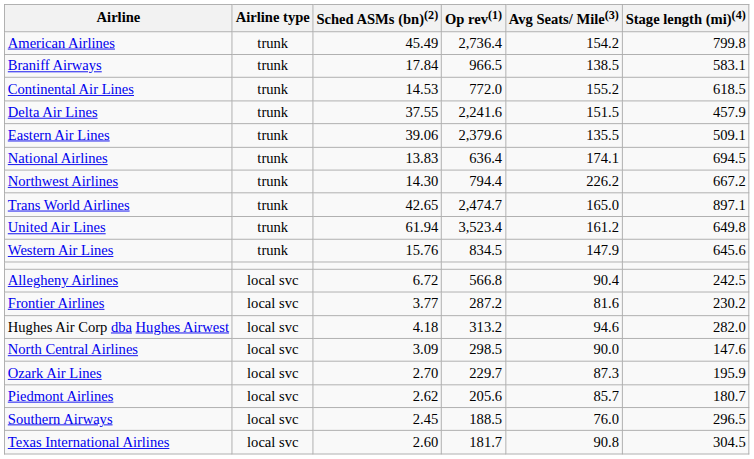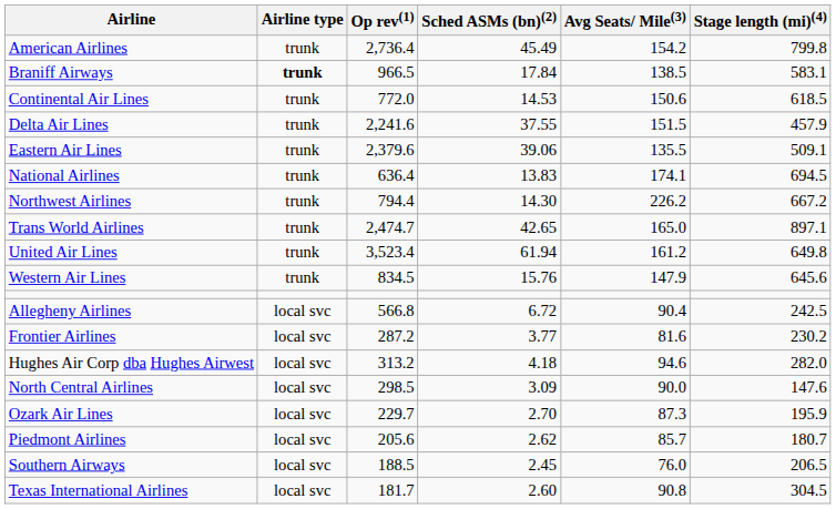columns swapped: Op rev(1) <-> Sched ASMs (bn)(2)
Braniff Airways | Airline type: normal -> bold
Continental Air Lines | Avg Seats/ Mile(3): 155.2 -> 150.6
Southern Airways | Stage length (mi)(4): 296.5 -> 206.5
